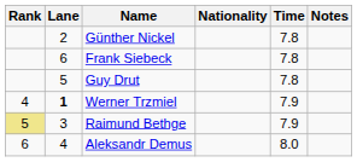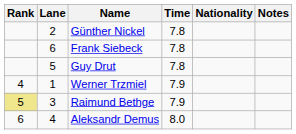columns swapped: Nationality <-> Time
Werner Trzmiel | Lane: bold -> normal
